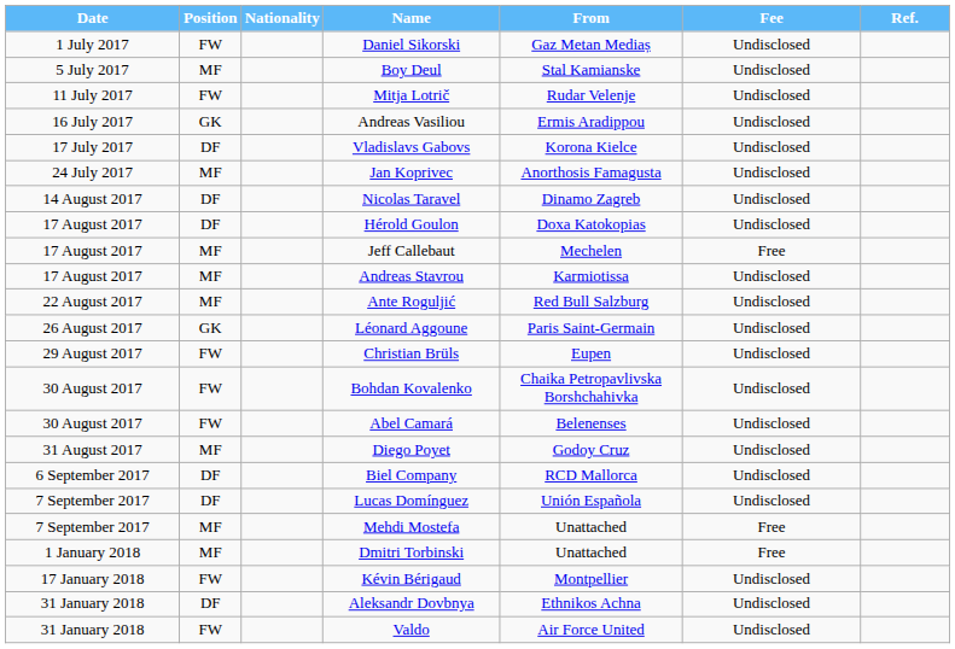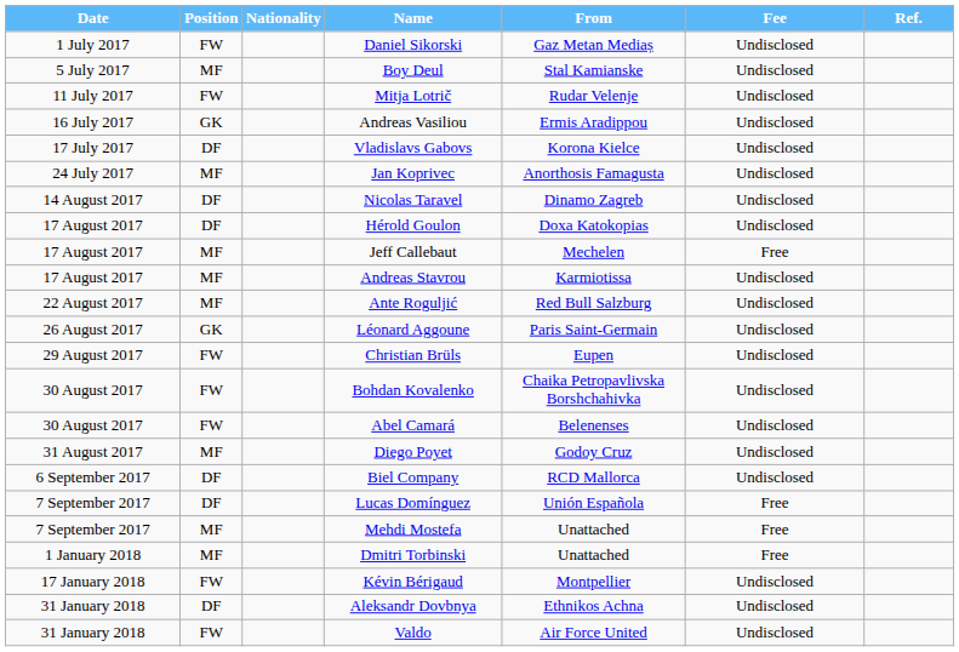Lucas Domínguez | Fee: Undisclosed -> Free
